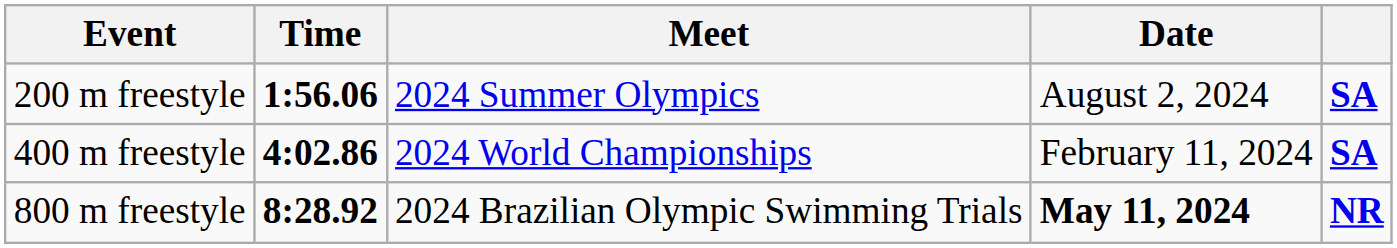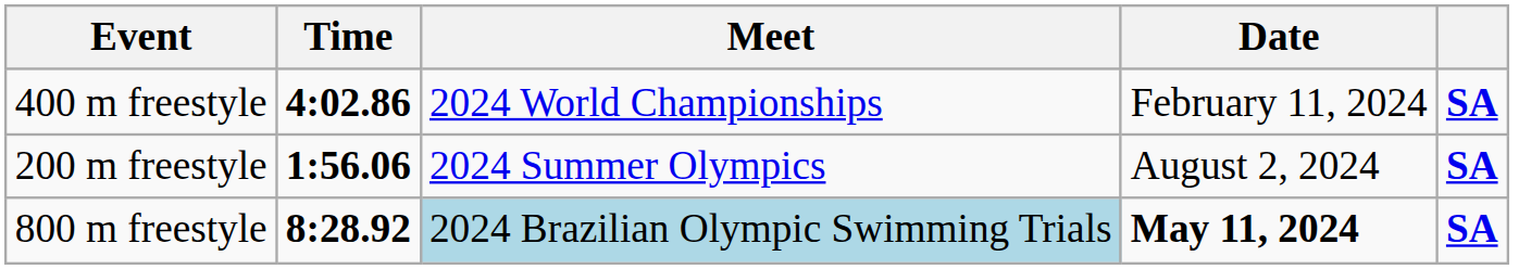rows swapped: 200 m freestyle <-> 400 m freestyle
800 m freestyle | Meet: no background -> lightblue background
800 m freestyle | column 5: NR -> SA
